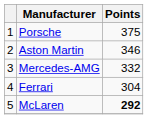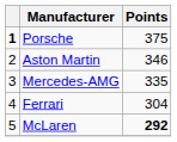Porsche | column 1: normal -> bold
Mercedes-AMG | Points: 332 -> 335
